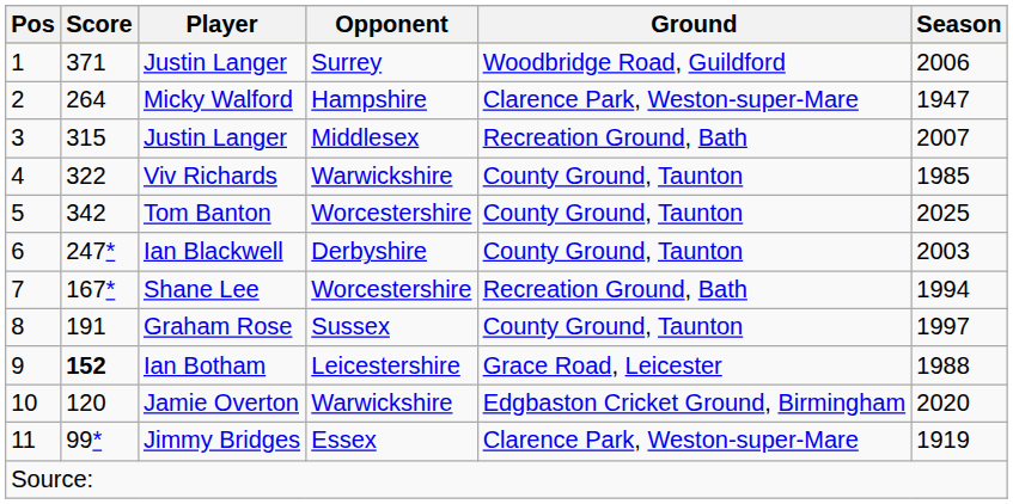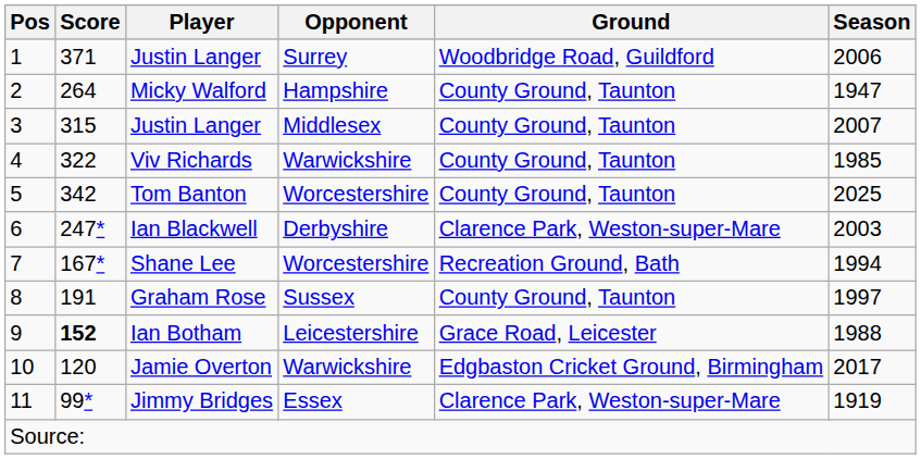Micky Walford | Ground: Clarence Park, Weston-super-Mare -> County Ground, Taunton
3 / Justin Langer | Ground: Recreation Ground, Bath -> County Ground, Taunton
Ian Blackwell | Ground: County Ground, Taunton -> Clarence Park, Weston-super-Mare
Jamie Overton | Season: 2020 -> 2017
